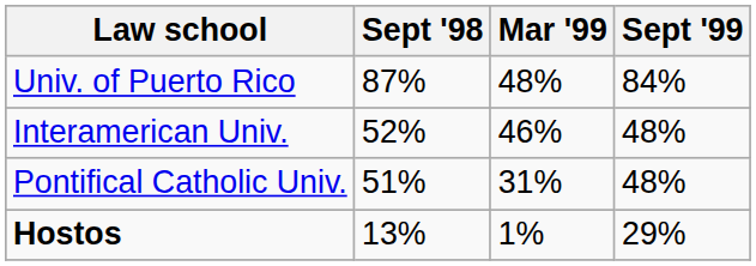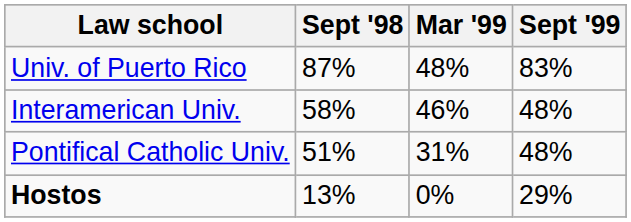Univ. of Puerto Rico | Sept '99: 84% -> 83%
Interamerican Univ. | Sept '98: 52% -> 58%
Hostos | Mar '99: 1% -> 0%
